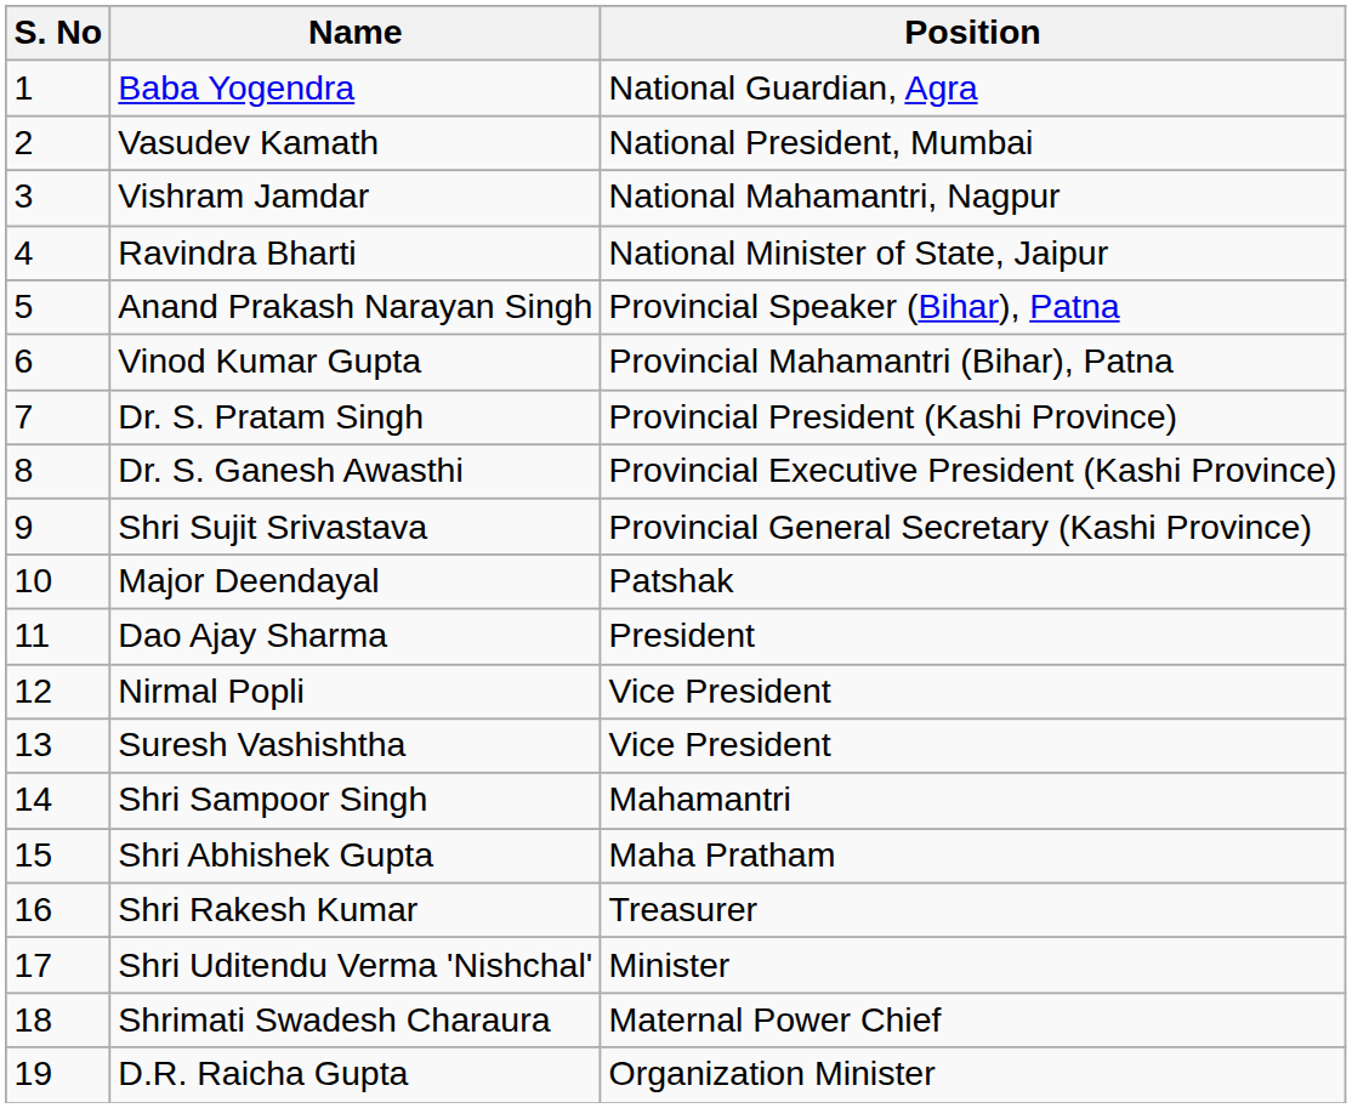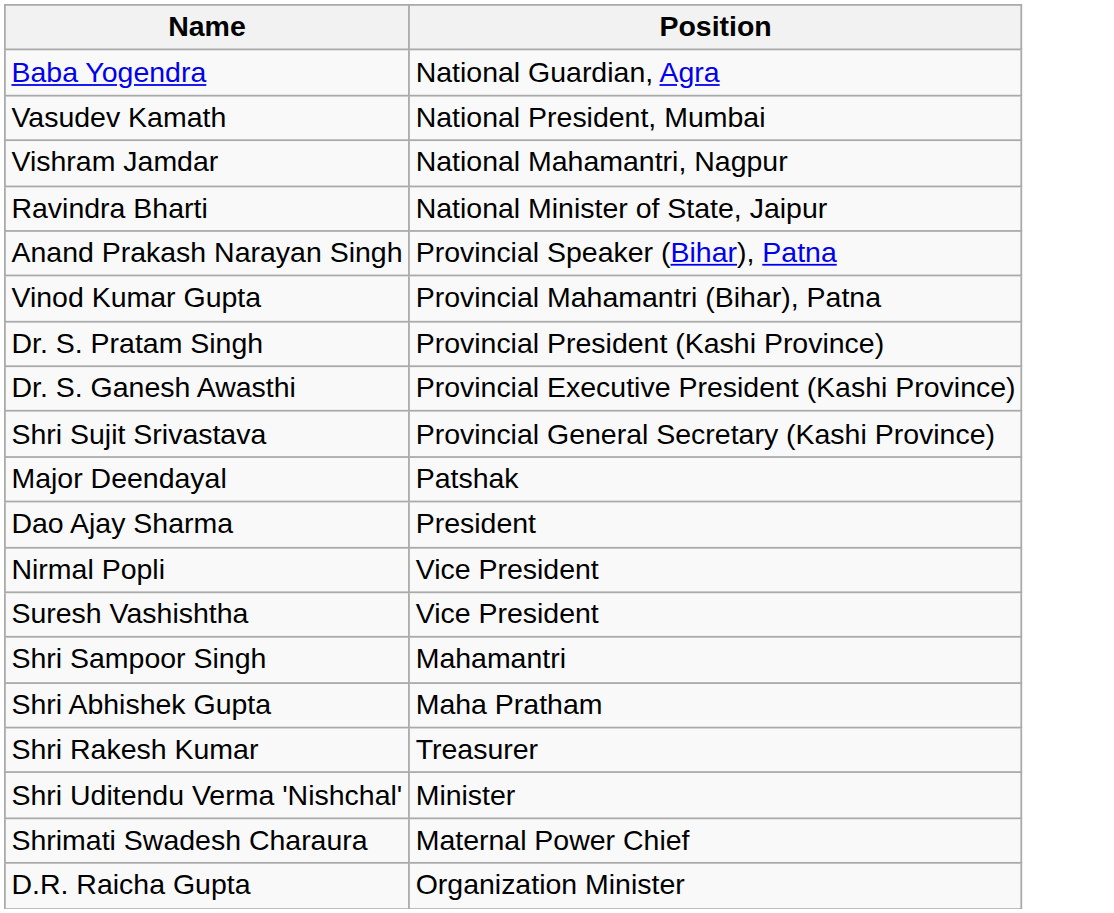- column: S. No | 1 | 2 | 3 | 4 | 5 | 6 | 7 | 8 | 9 | 10 | 11 | 12 | 13 | 14 | 15 | 16 | 17 | 18 | 19
